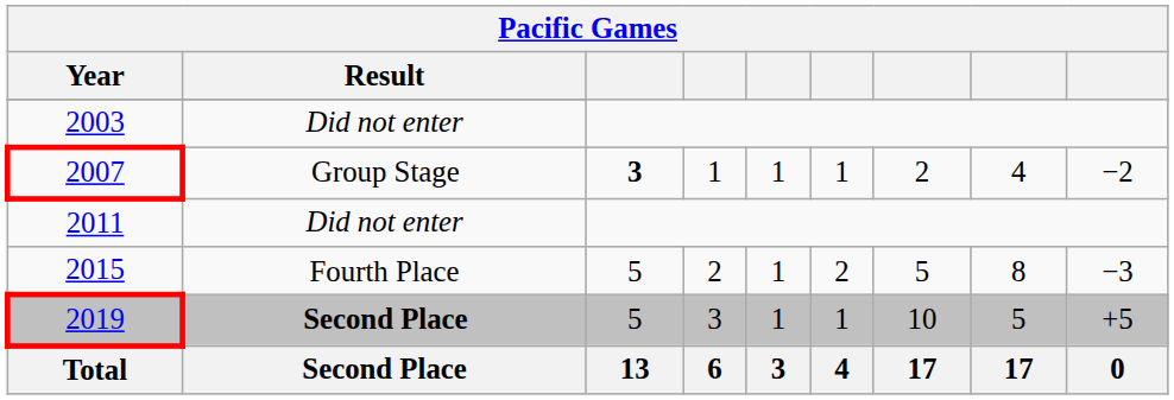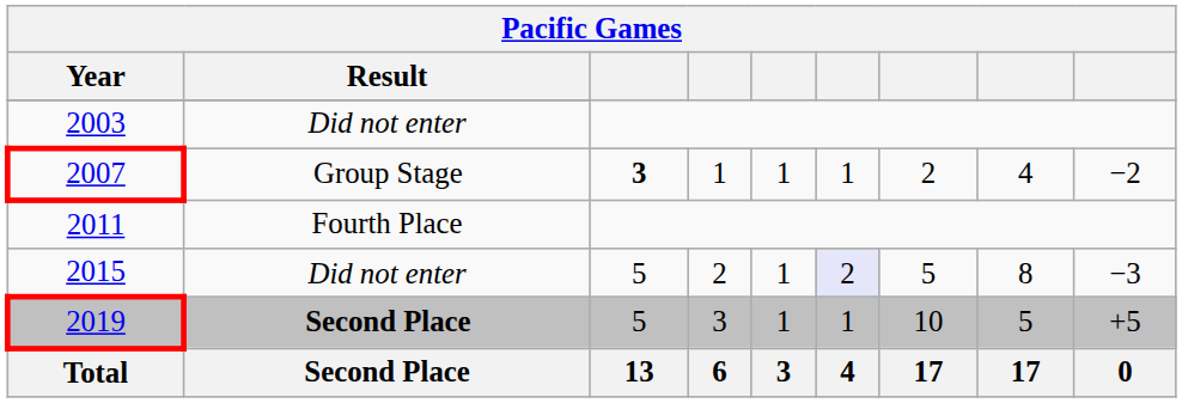2011 | Result: Did not enter -> Fourth Place
2015 | Result: Fourth Place -> Did not enter
2015 | column 6: no background -> lavender background
